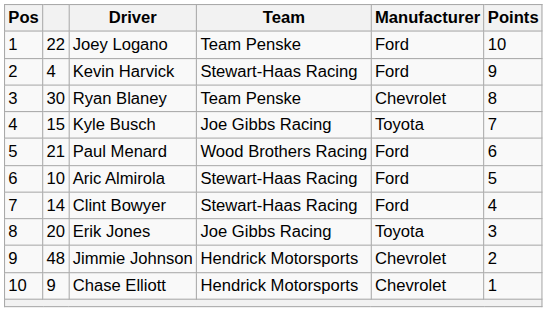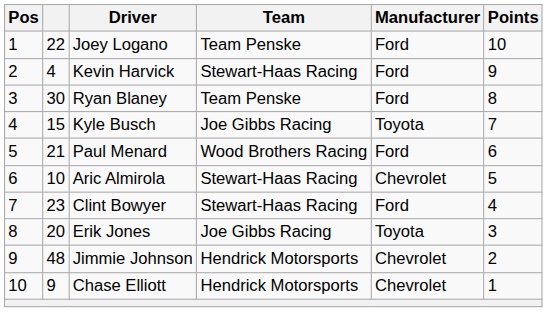Ryan Blaney | Manufacturer: Chevrolet -> Ford
Aric Almirola | Manufacturer: Ford -> Chevrolet
Clint Bowyer | column 2: 14 -> 23
